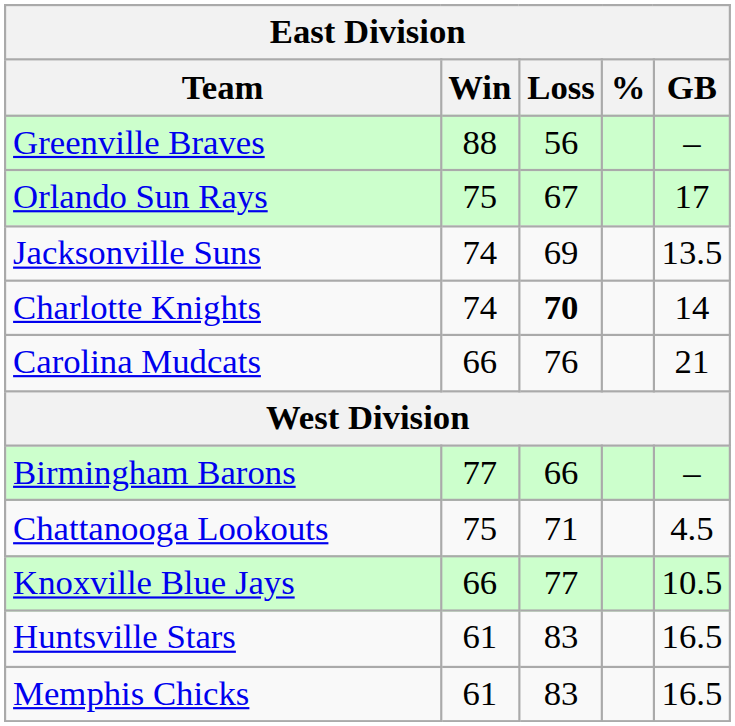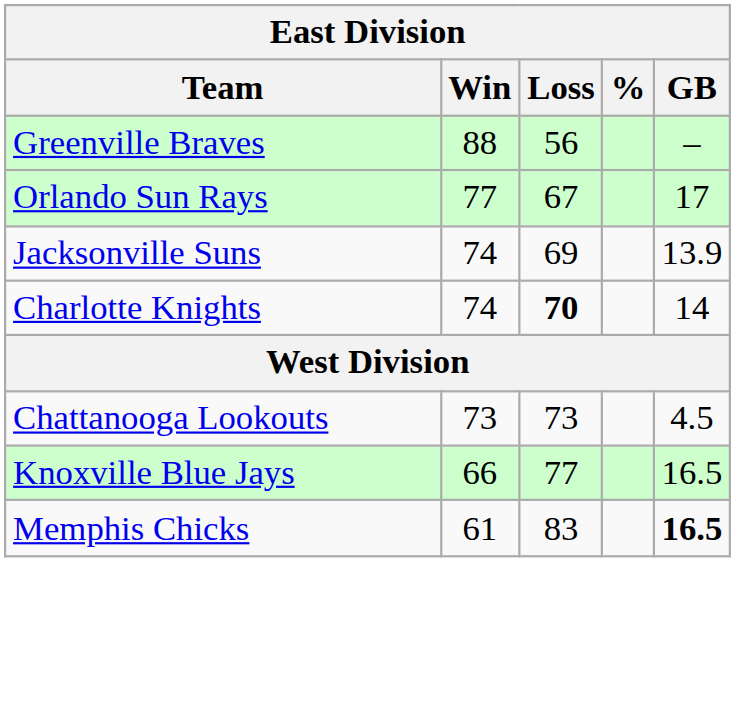Orlando Sun Rays | Win: 75 -> 77
Jacksonville Suns | GB: 13.5 -> 13.9
- row: Carolina Mudcats | 66 | 76 | 21
- row: Birmingham Barons | 77 | 66 | –
Chattanooga Lookouts | Win: 75 -> 73
Chattanooga Lookouts | Loss: 71 -> 73
Knoxville Blue Jays | GB: 10.5 -> 16.5
- row: Huntsville Stars | 61 | 83 | 16.5
Memphis Chicks | GB: normal -> bold
